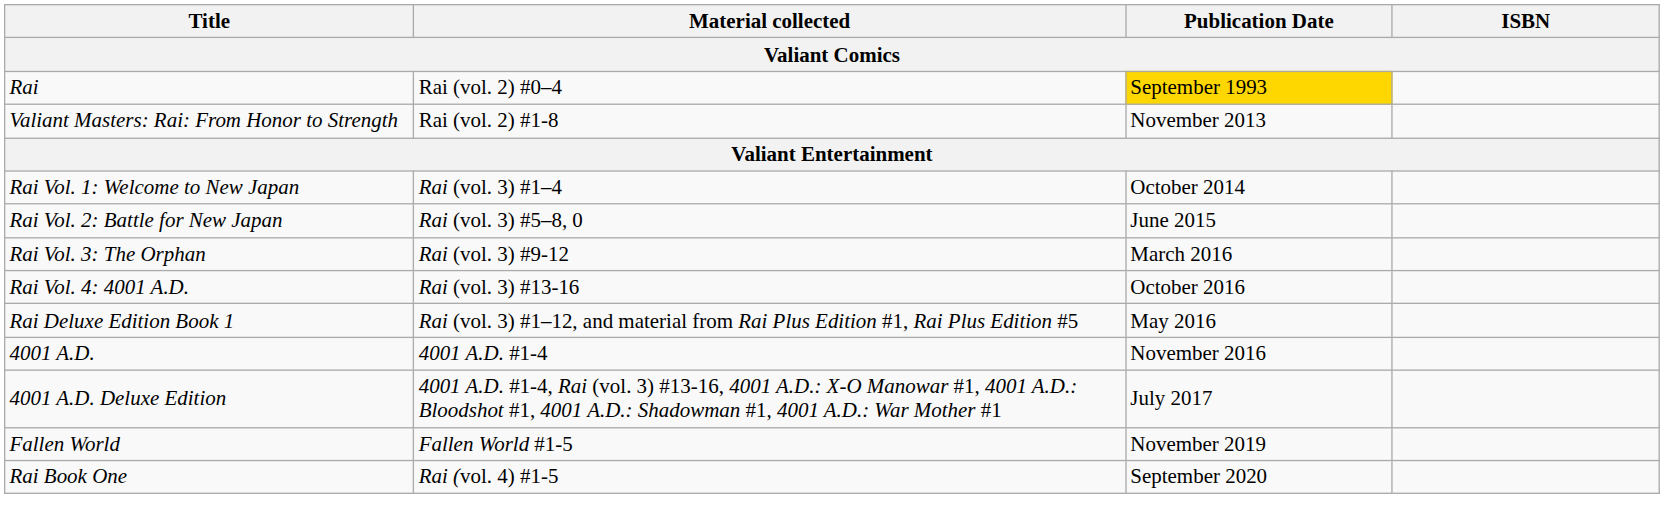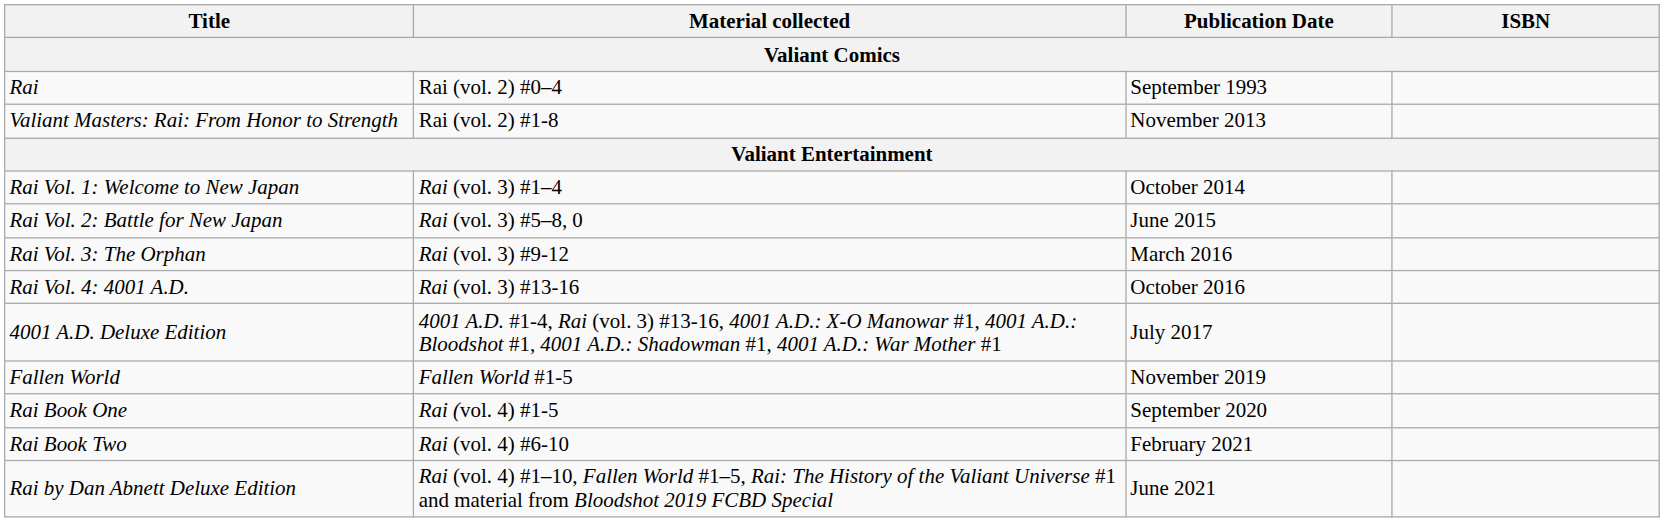Rai | Publication Date: gold background -> no background
- row: Rai Deluxe Edition Book 1 | Rai (vol. 3) #1–12, and material from Rai Plus Edition #1, Rai Plus Edition #5 | May 2016
- row: 4001 A.D. | 4001 A.D. #1-4 | November 2016
+ row: Rai Book Two | Rai (vol. 4) #6-10 | February 2021
+ row: Rai by Dan Abnett Deluxe Edition | Rai (vol. 4) #1–10, Fallen World #1–5, Rai: The History of the Valiant Universe #1 and material from Bloodshot 2019 FCBD Special | June 2021
